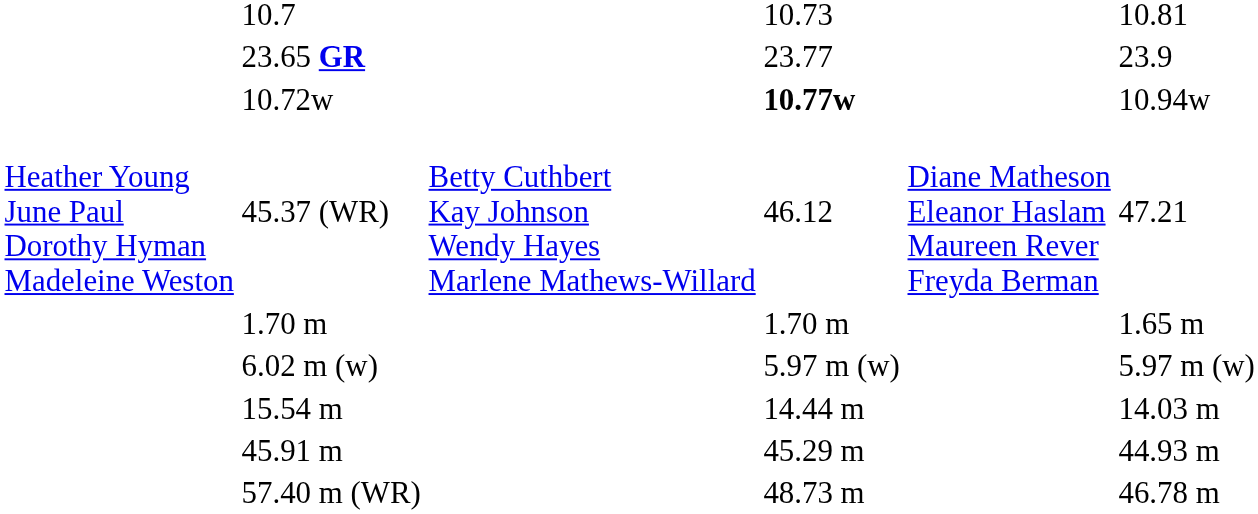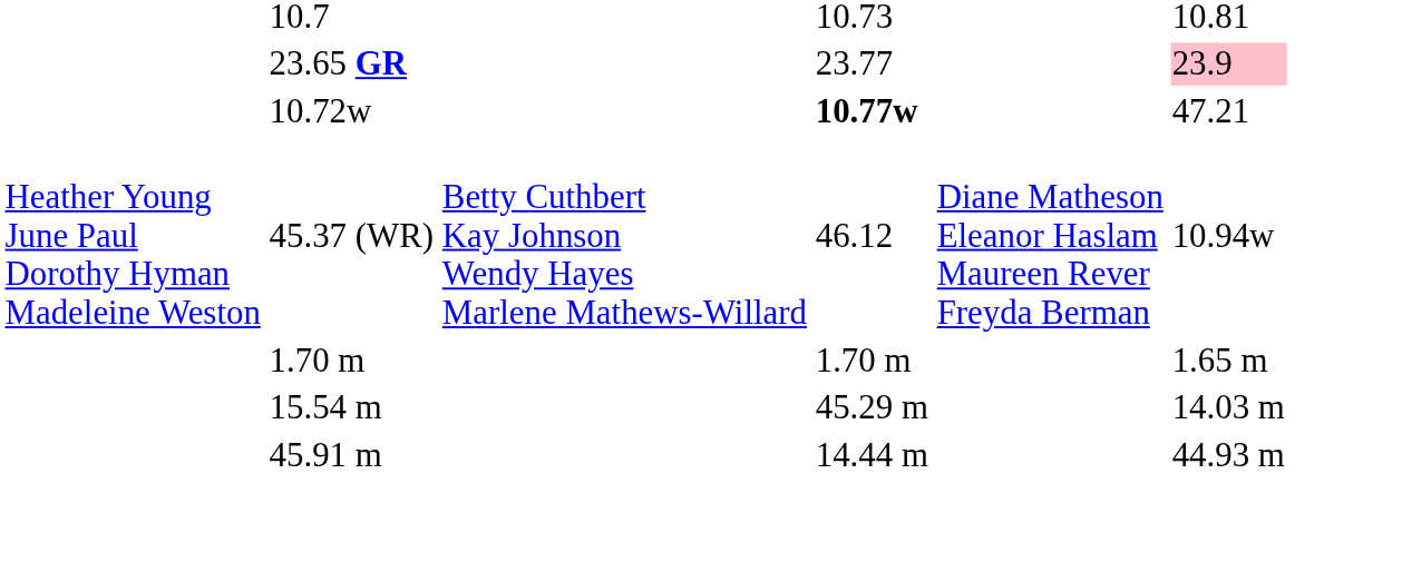23.65 GR | column 7: no background -> pink background
10.72w | column 7: 10.94w -> 47.21
45.37 (WR) | column 7: 47.21 -> 10.94w
- row: 6.02 m (w) | 5.97 m (w) | 5.97 m (w)
15.54 m | column 5: 14.44 m -> 45.29 m
45.91 m | column 5: 45.29 m -> 14.44 m
- row: 57.40 m (WR) | 48.73 m | 46.78 m
